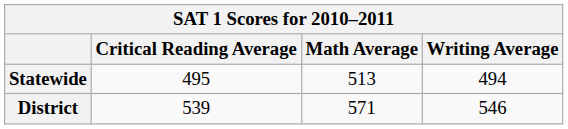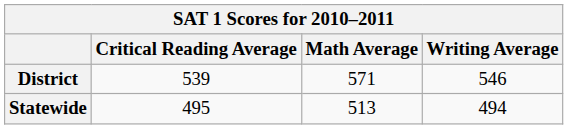rows swapped: District <-> Statewide
